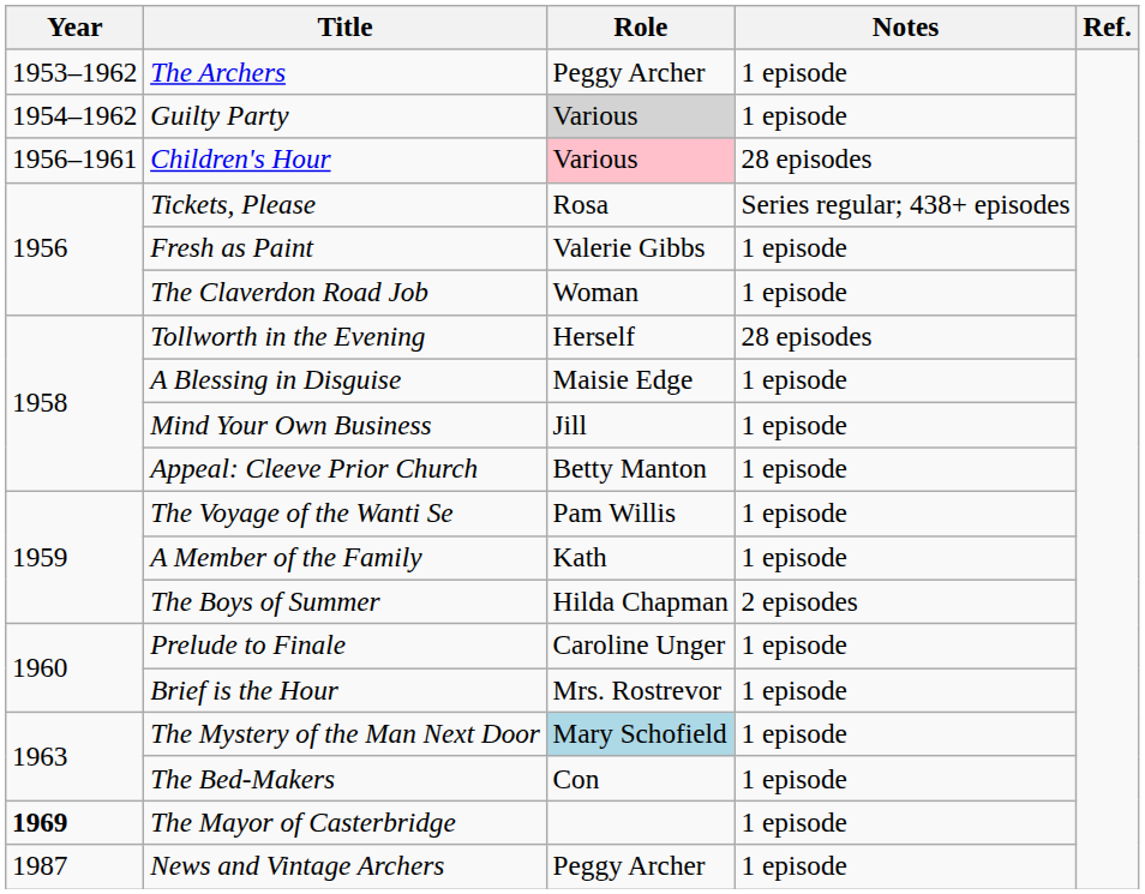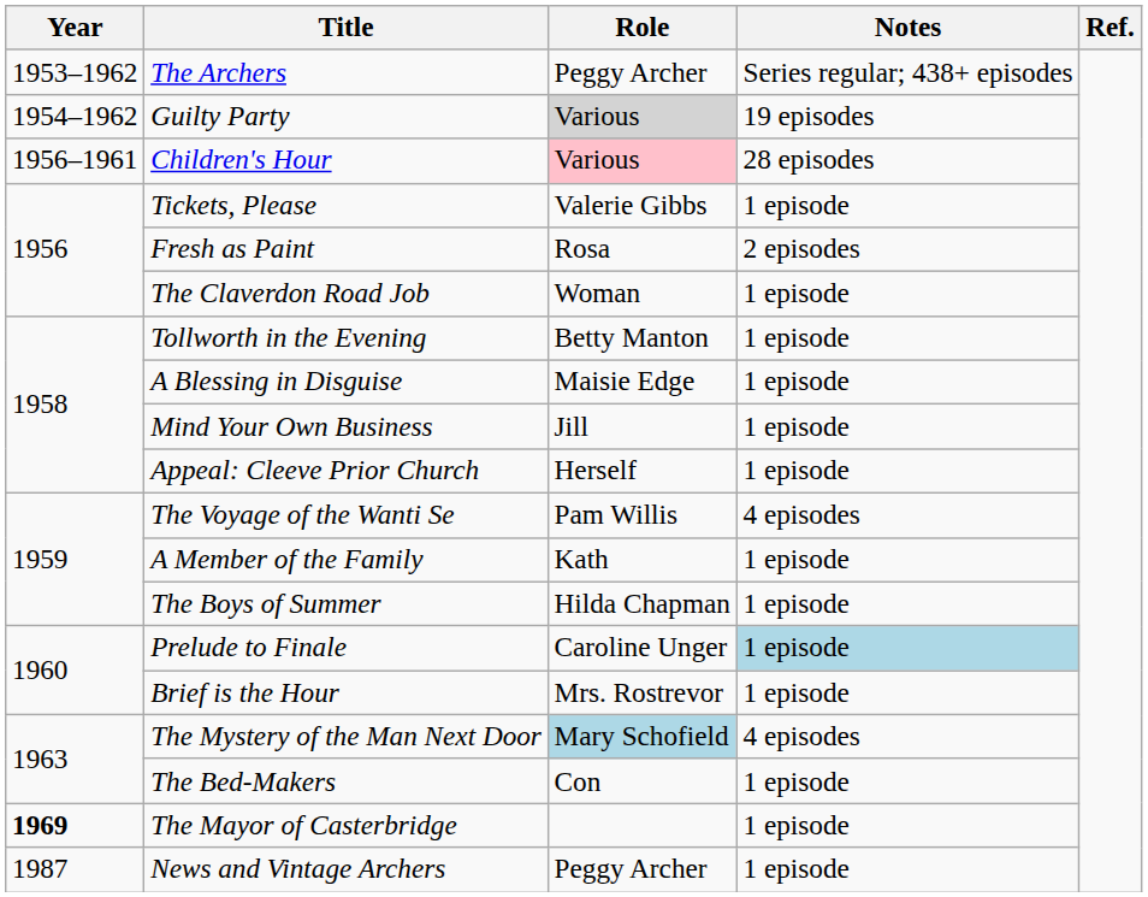The Archers | Notes: 1 episode -> Series regular; 438+ episodes
Guilty Party | Notes: 1 episode -> 19 episodes
Tickets, Please | Role: Rosa -> Valerie Gibbs
Tickets, Please | Notes: Series regular; 438+ episodes -> 1 episode
Fresh as Paint | Role: Valerie Gibbs -> Rosa
Fresh as Paint | Notes: 1 episode -> 2 episodes
Tollworth in the Evening | Role: Herself -> Betty Manton
Tollworth in the Evening | Notes: 28 episodes -> 1 episode
Appeal: Cleeve Prior Church | Role: Betty Manton -> Herself
The Voyage of the Wanti Se | Notes: 1 episode -> 4 episodes
The Boys of Summer | Notes: 2 episodes -> 1 episode
Prelude to Finale | Notes: no background -> lightblue background
The Mystery of the Man Next Door | Notes: 1 episode -> 4 episodes
